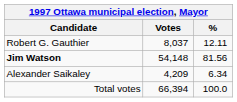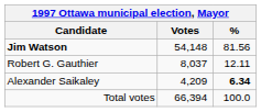rows swapped: Jim Watson <-> Robert G. Gauthier
Alexander Saikaley | %: normal -> bold
